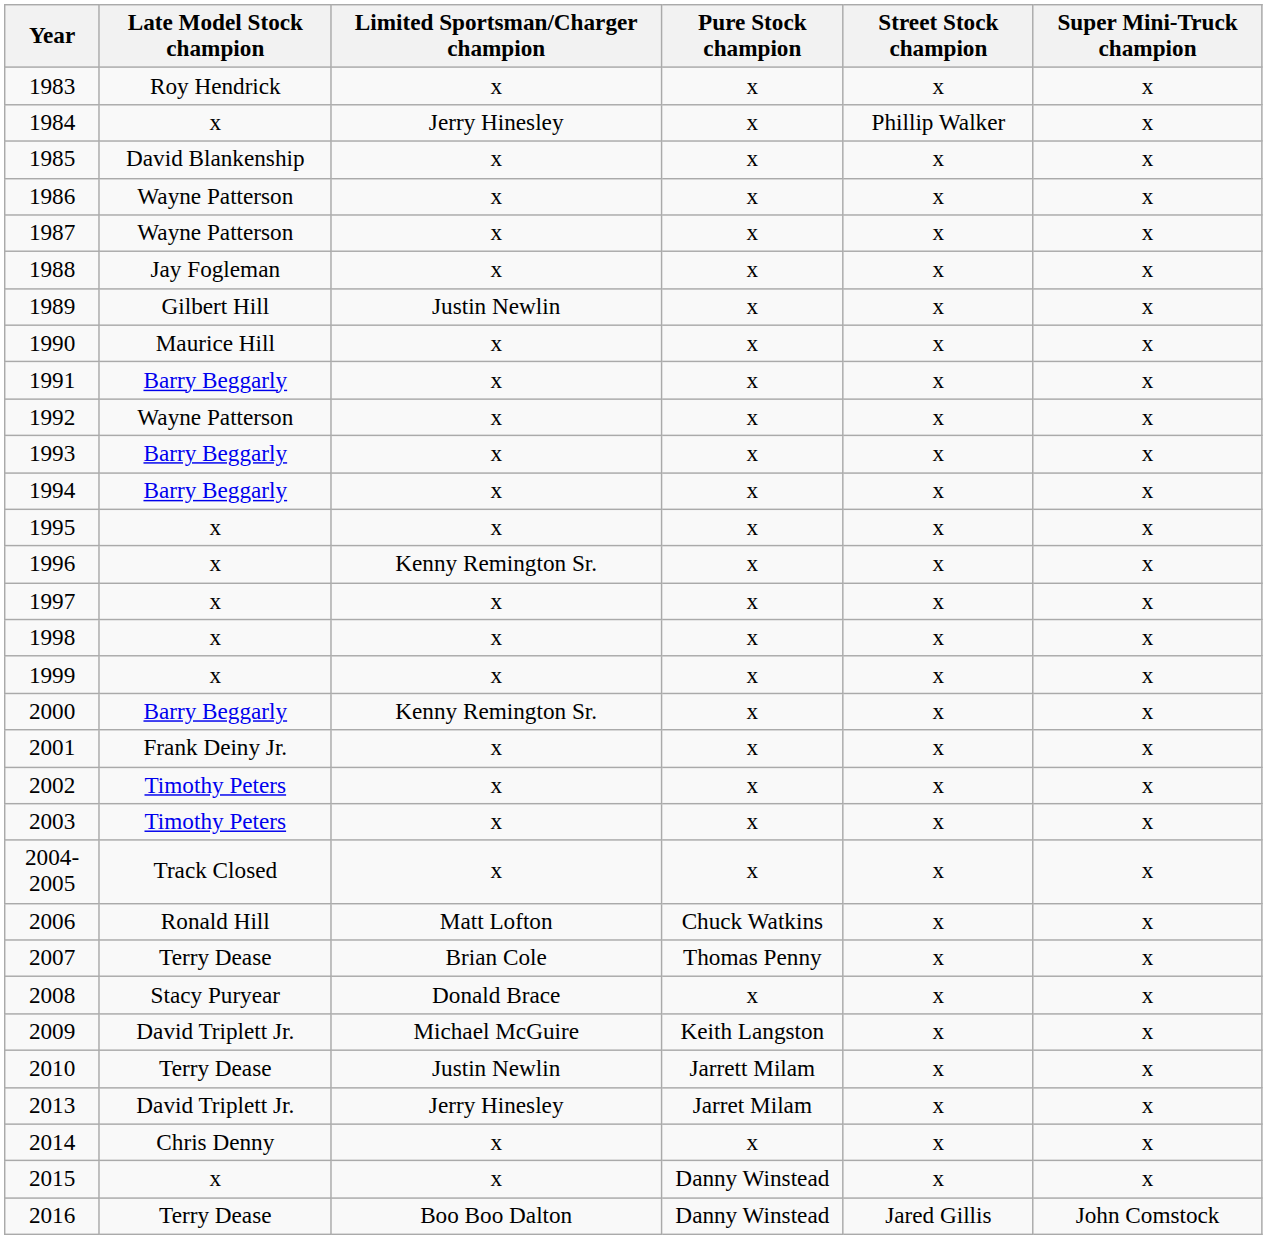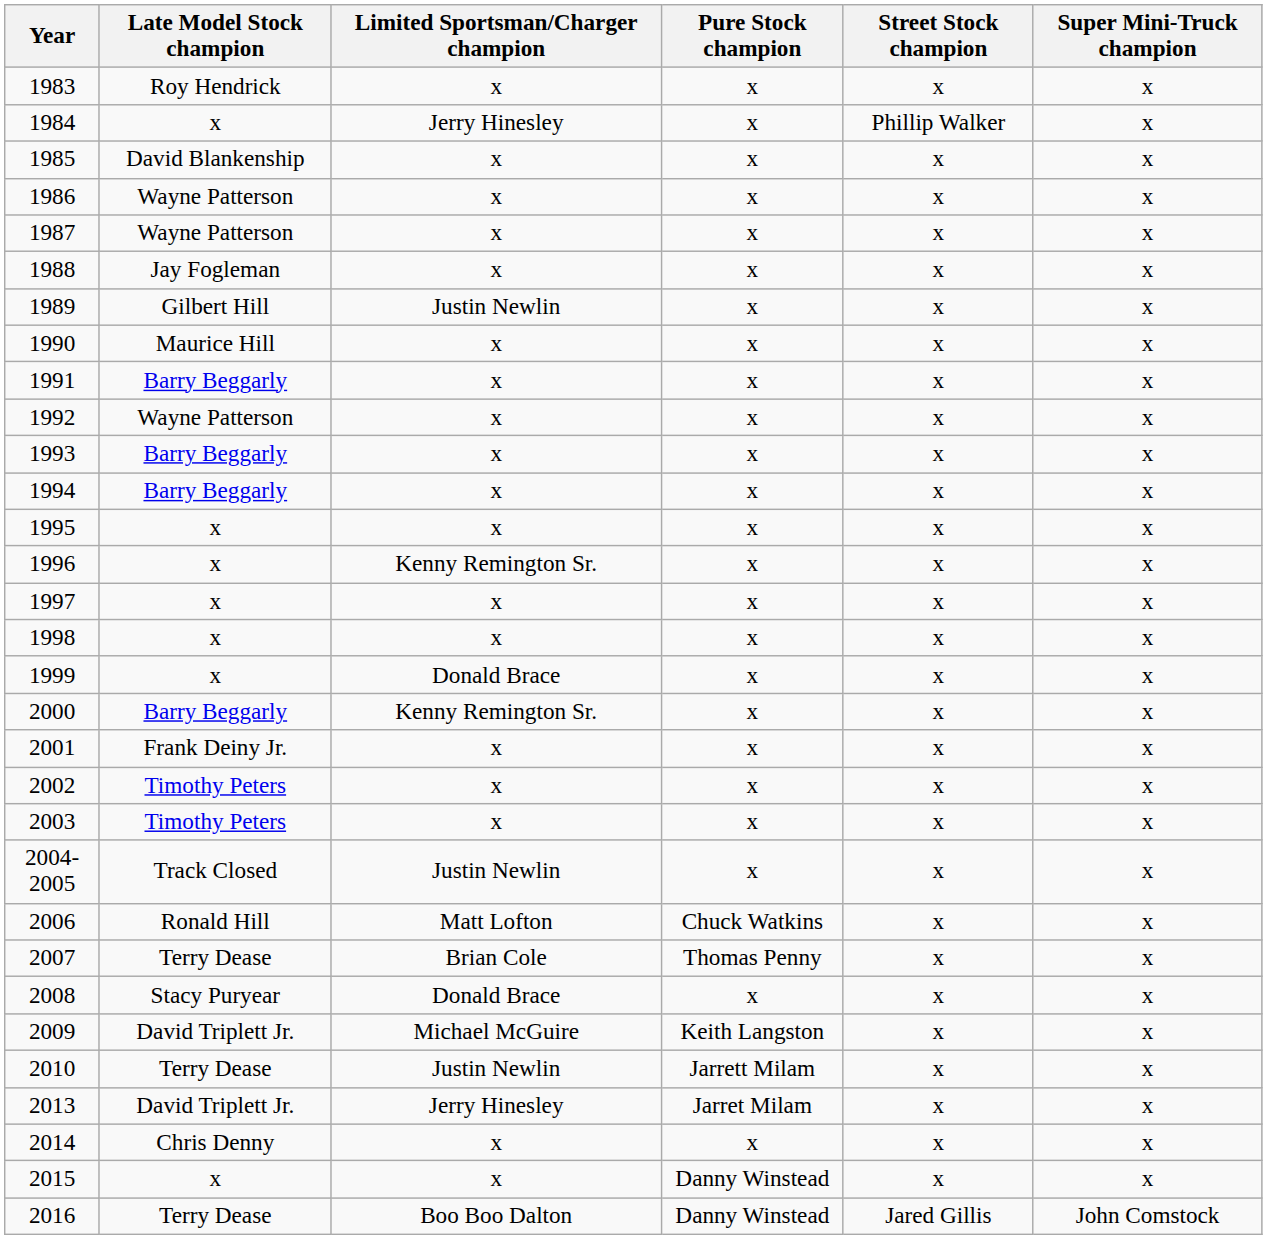1999 | Limited Sportsman/Charger champion: x -> Donald Brace
2004-2005 | Limited Sportsman/Charger champion: x -> Justin Newlin
